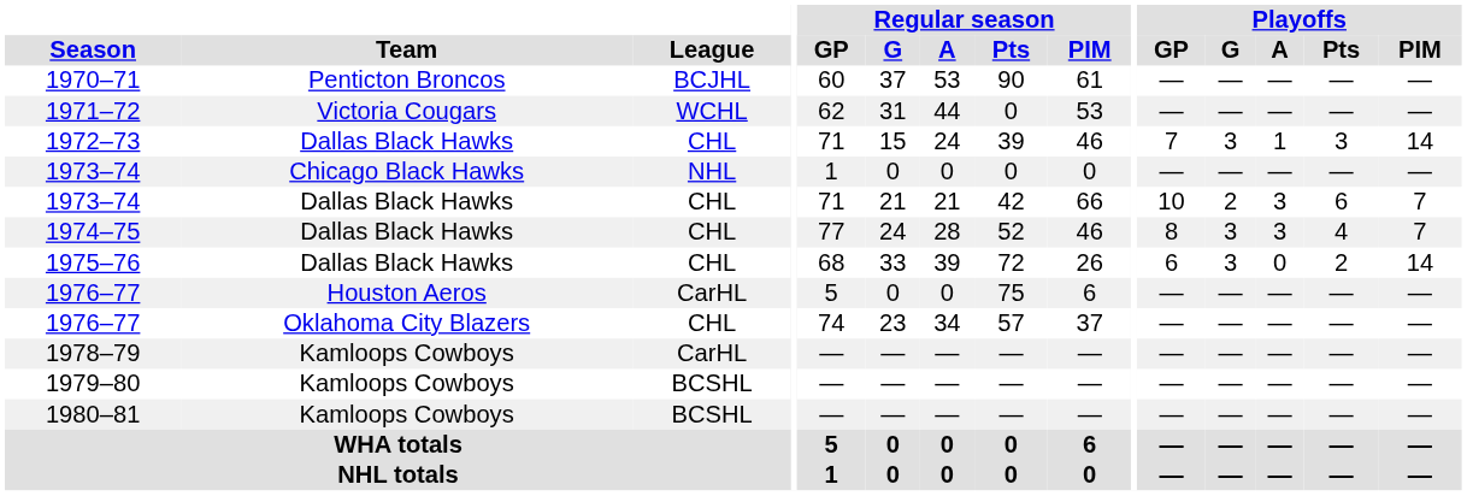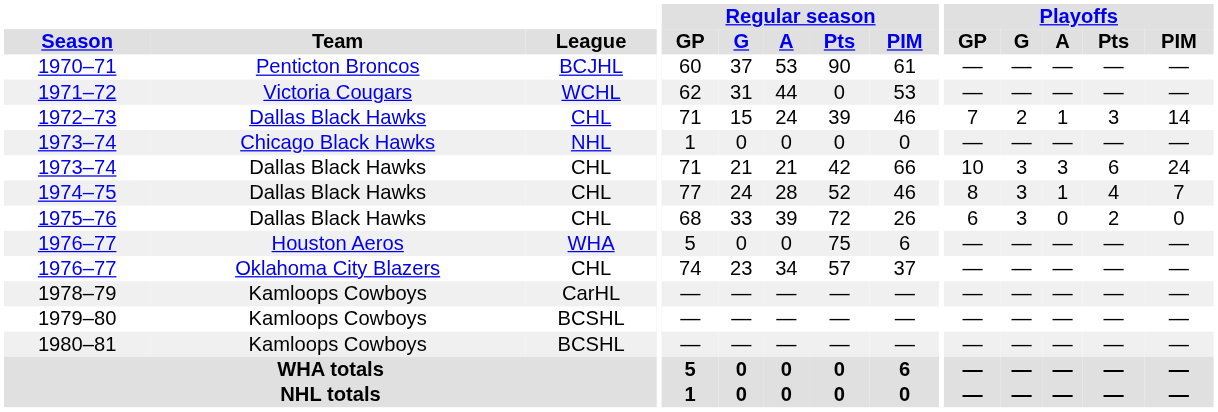1972–73 | Playoffs / G: 3 -> 2
1973–74 / Dallas Black Hawks | Playoffs / G: 2 -> 3
1973–74 / Dallas Black Hawks | Playoffs / PIM: 7 -> 24
1974–75 | Playoffs / A: 3 -> 1
1975–76 | Playoffs / PIM: 14 -> 0
1976–77 / Houston Aeros | League: CarHL -> WHA
